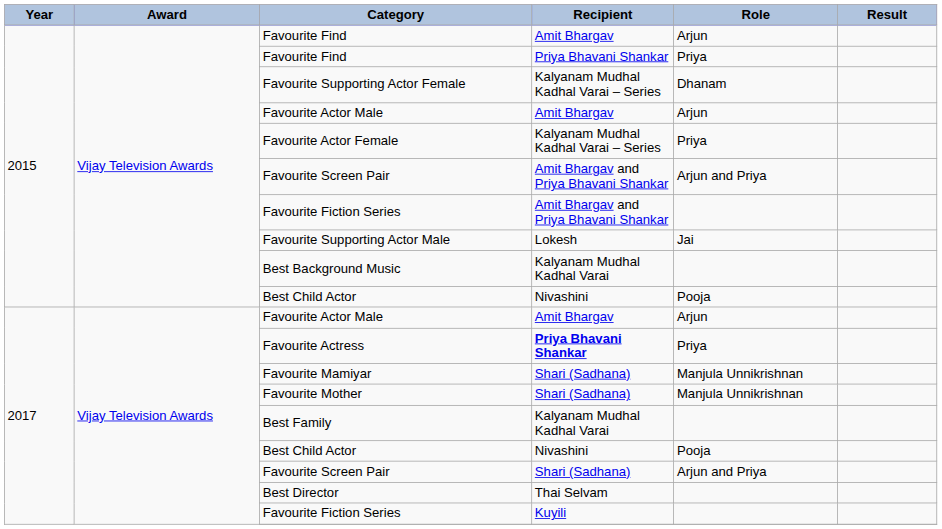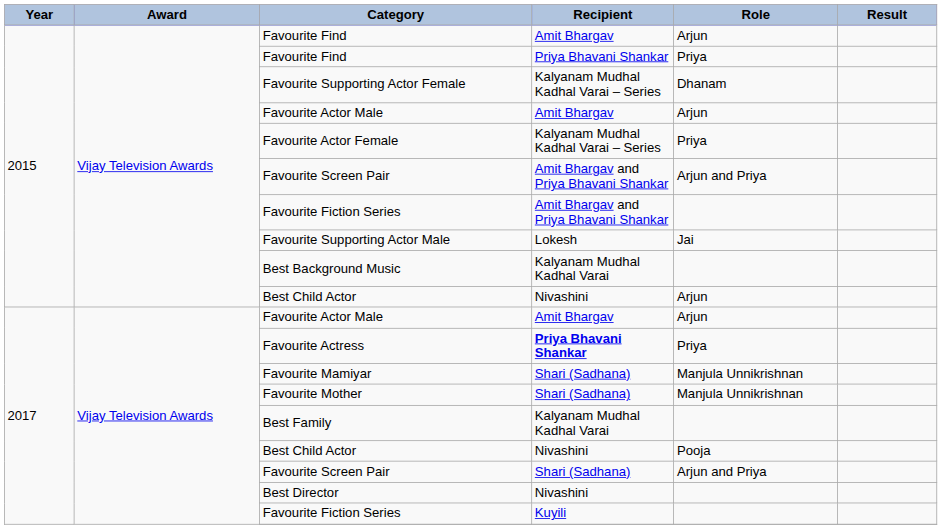2015 / Best Child Actor | Role: Pooja -> Arjun
Best Director | Recipient: Thai Selvam -> Nivashini
